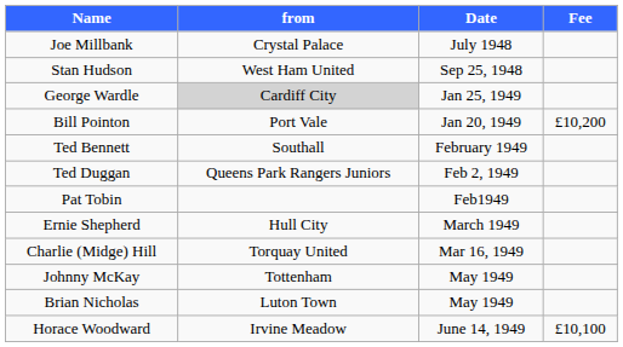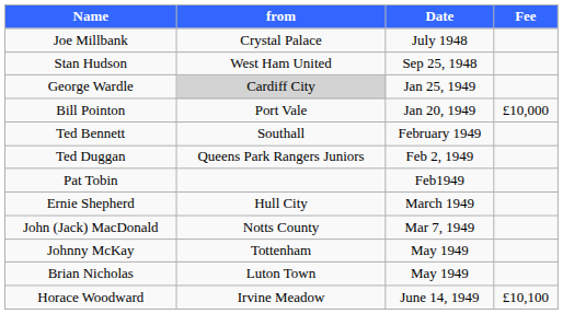Bill Pointon | Fee: £10,200 -> £10,000
+ row: John (Jack) MacDonald | Notts County | Mar 7, 1949
- row: Charlie (Midge) Hill | Torquay United | Mar 16, 1949
